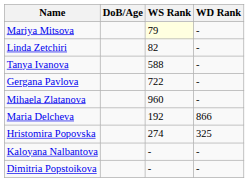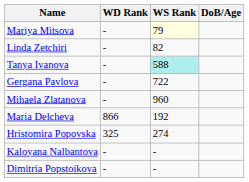columns swapped: DoB/Age <-> WD Rank
Tanya Ivanova | WS Rank: no background -> paleturquoise background
